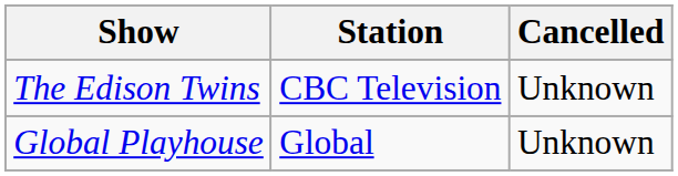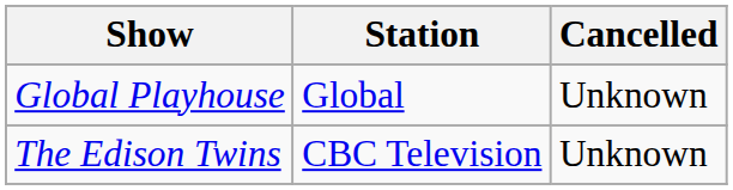rows swapped: The Edison Twins <-> Global Playhouse
